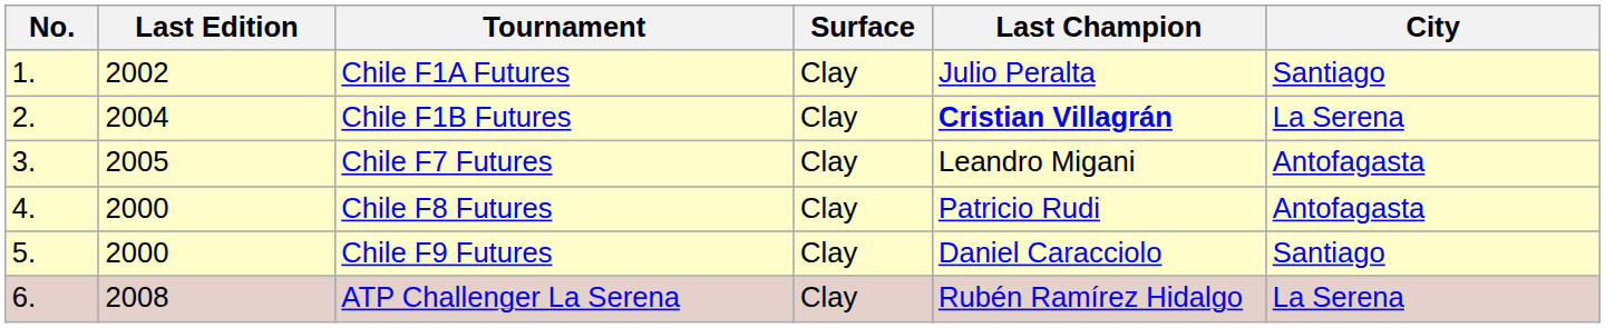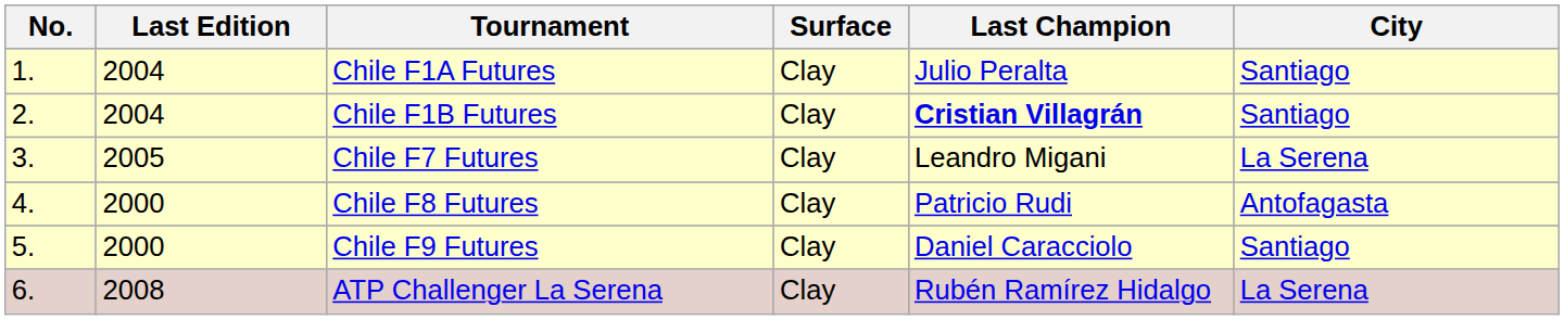Chile F1A Futures | Last Edition: 2002 -> 2004
Chile F1B Futures | City: La Serena -> Santiago
Chile F7 Futures | City: Antofagasta -> La Serena
